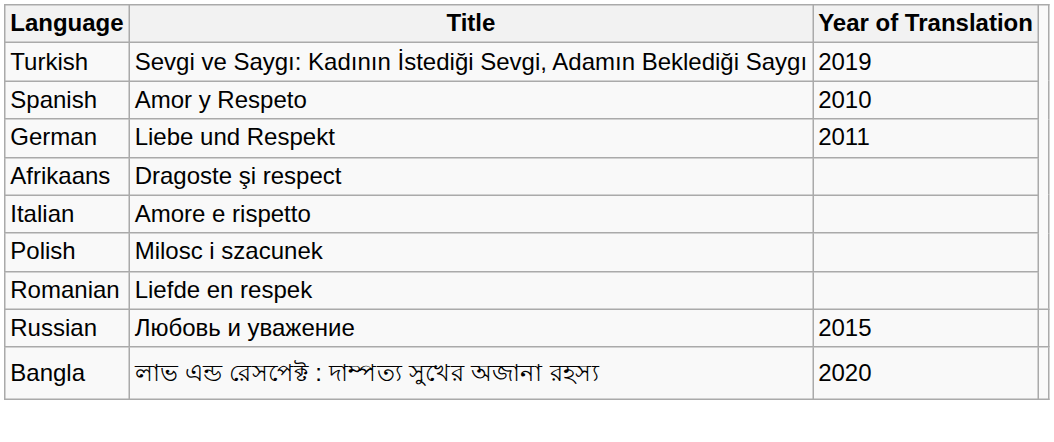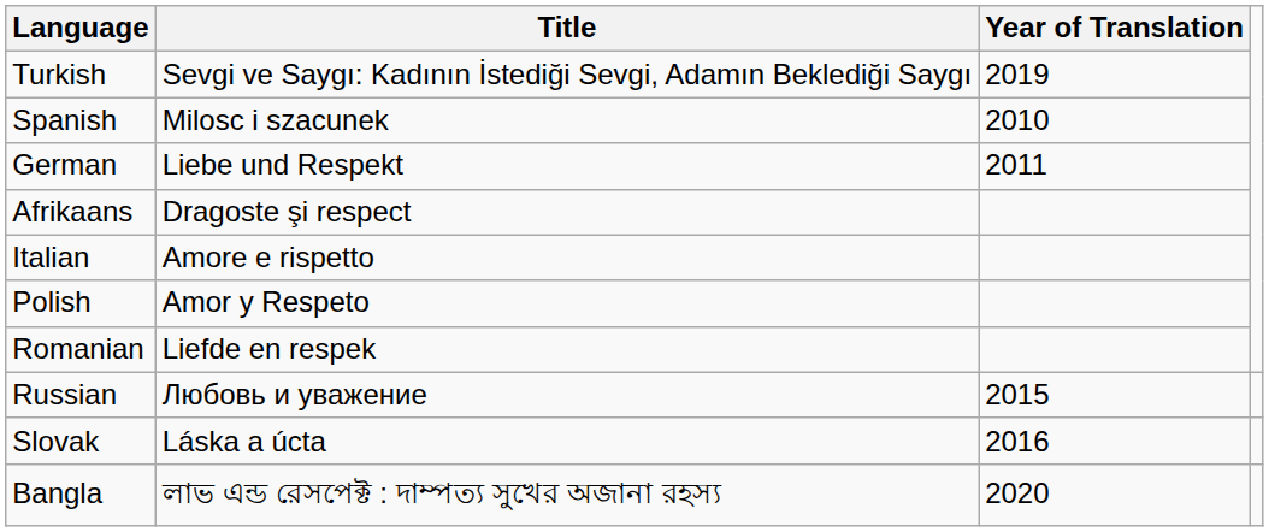Spanish | Title: Amor y Respeto -> Milosc i szacunek
Polish | Title: Milosc i szacunek -> Amor y Respeto
+ row: Slovak | Láska a úcta | 2016
